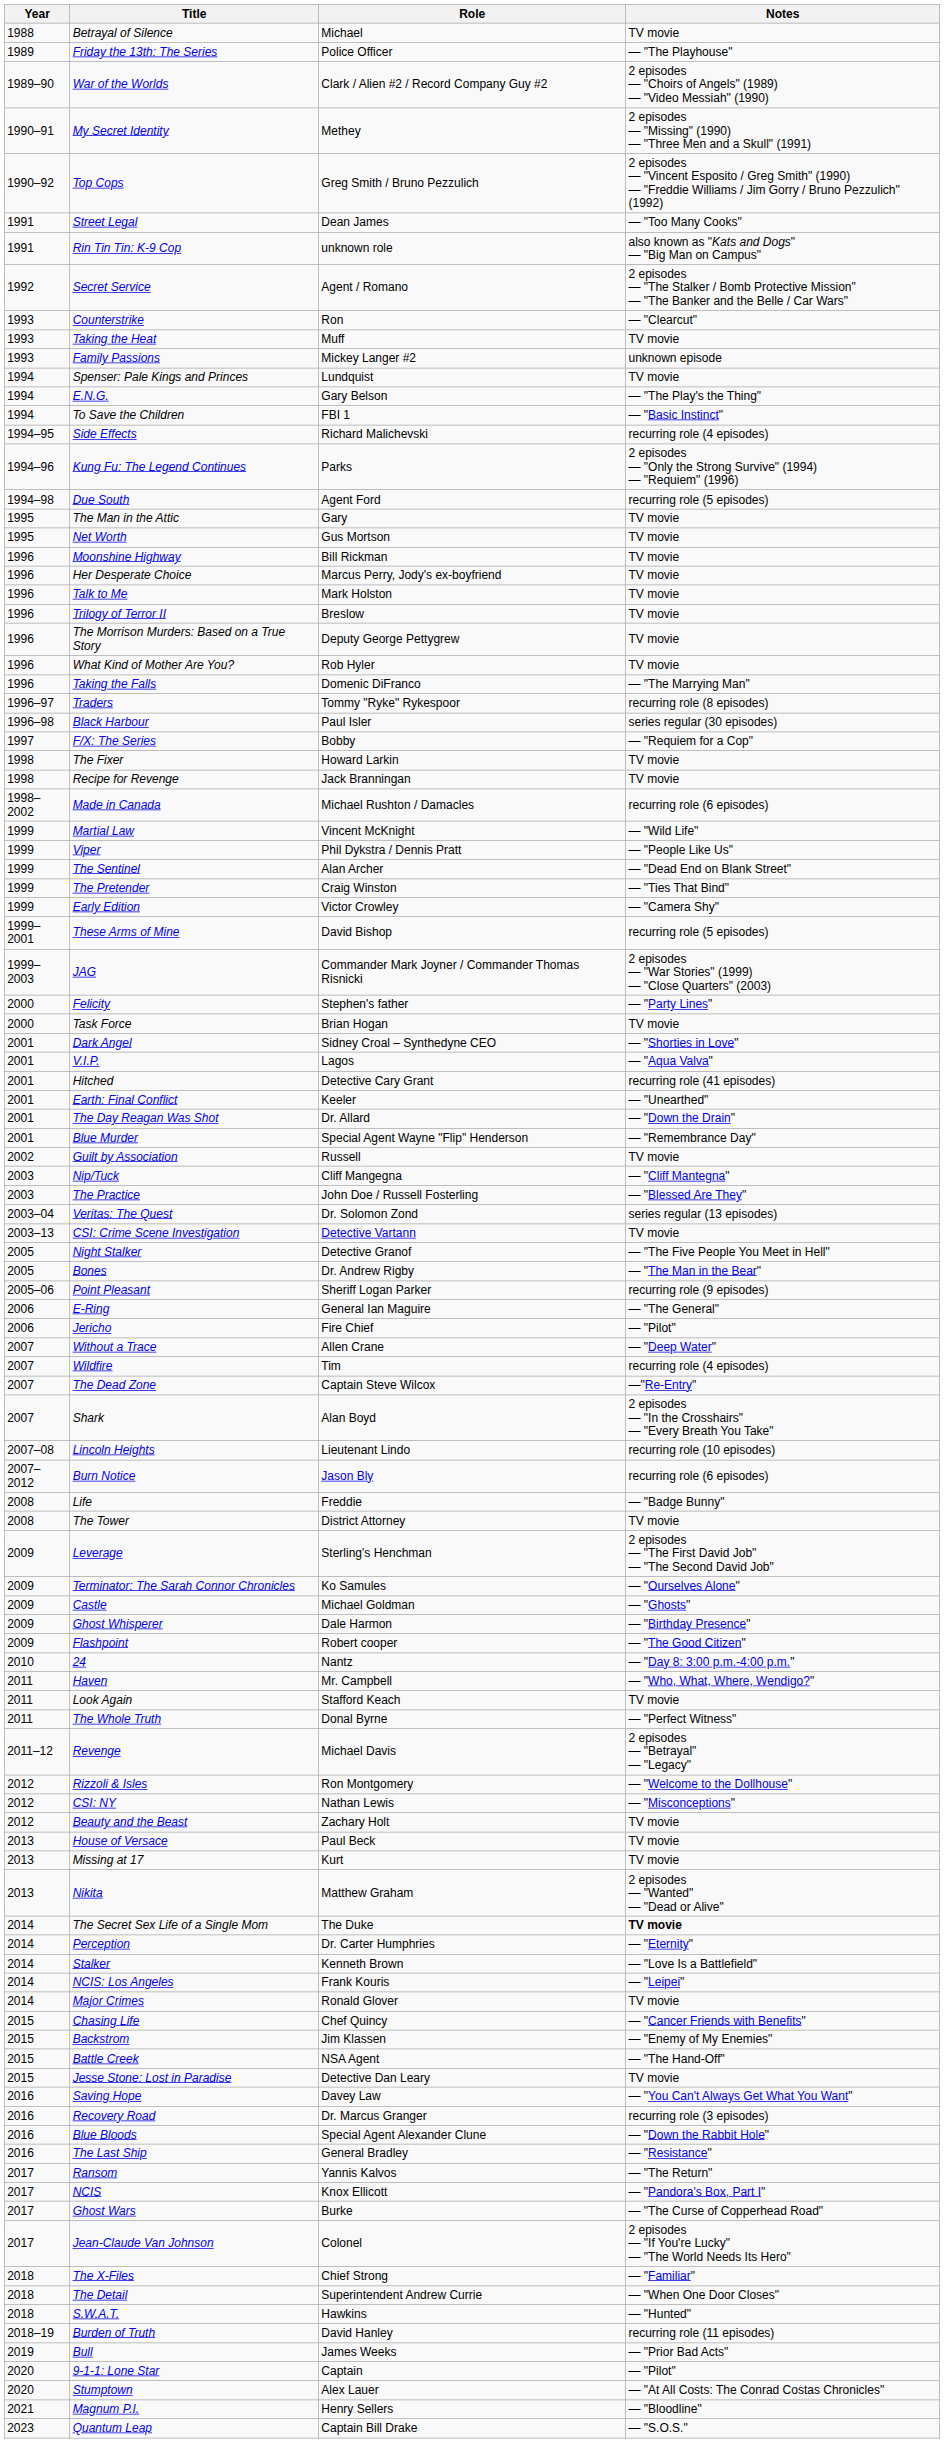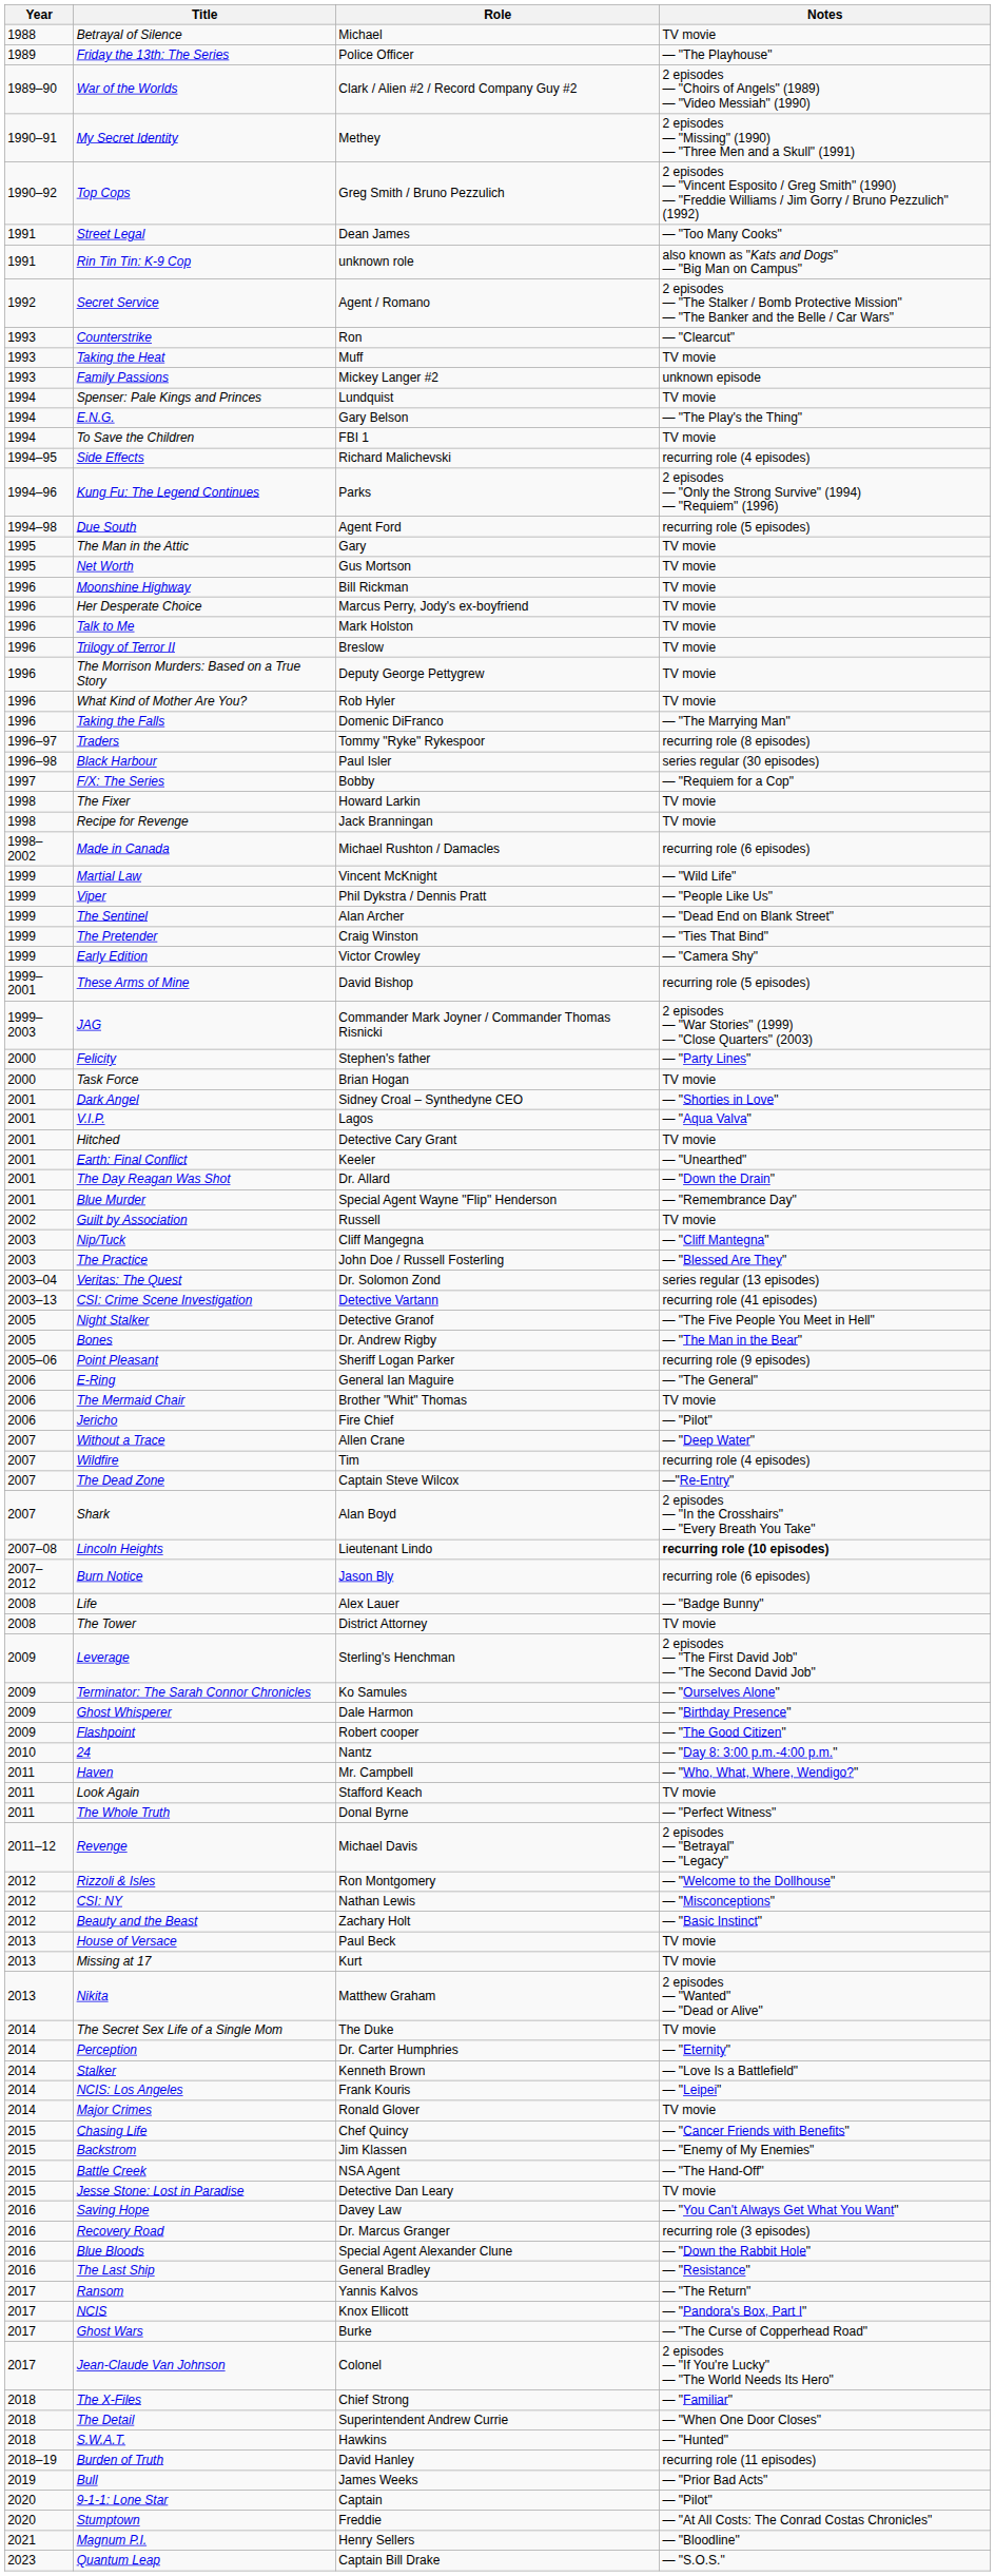To Save the Children | Notes: — "Basic Instinct" -> TV movie
Hitched | Notes: recurring role (41 episodes) -> TV movie
CSI: Crime Scene Investigation | Notes: TV movie -> recurring role (41 episodes)
+ row: 2006 | The Mermaid Chair | Brother "Whit" Thomas | TV movie
Lincoln Heights | Notes: normal -> bold
Life | Role: Freddie -> Alex Lauer
- row: 2009 | Castle | Michael Goldman | — "Ghosts"
Beauty and the Beast | Notes: TV movie -> — "Basic Instinct"
The Secret Sex Life of a Single Mom | Notes: bold -> normal
Stumptown | Role: Alex Lauer -> Freddie
